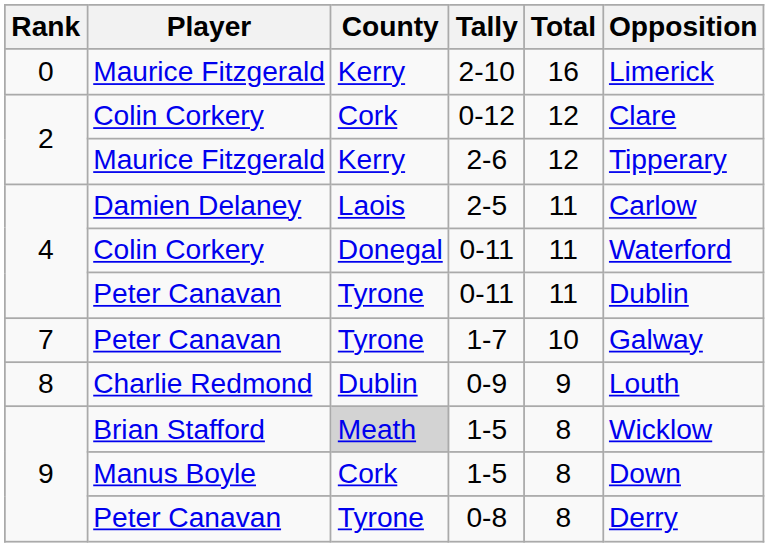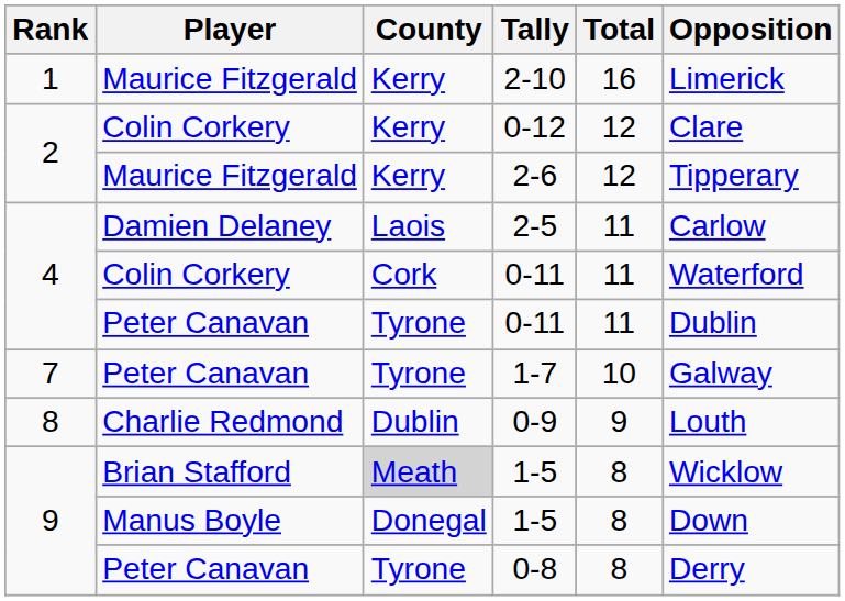2-10 | Rank: 0 -> 1
0-12 | County: Cork -> Kerry
Colin Corkery / 0-11 | County: Donegal -> Cork
Manus Boyle / 1-5 | County: Cork -> Donegal
